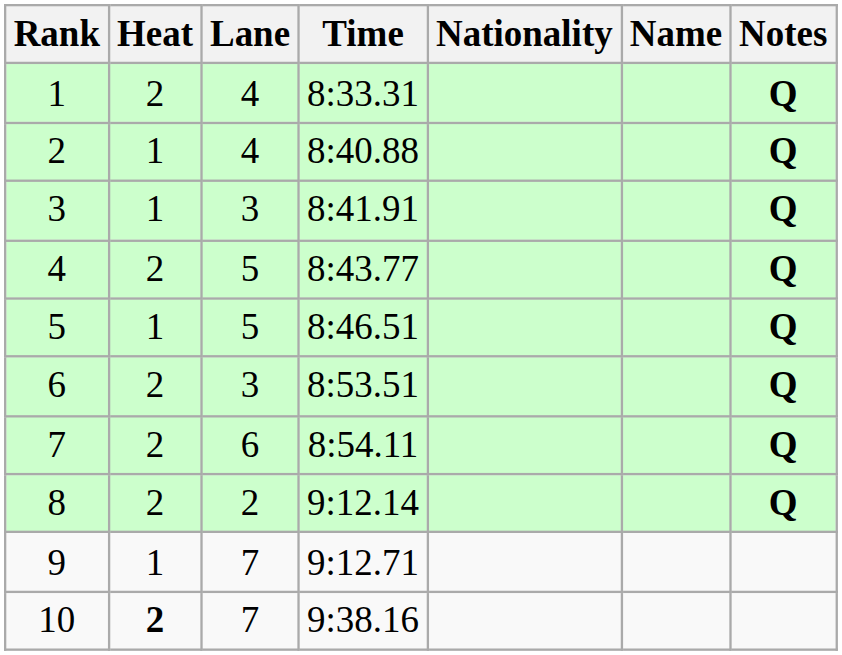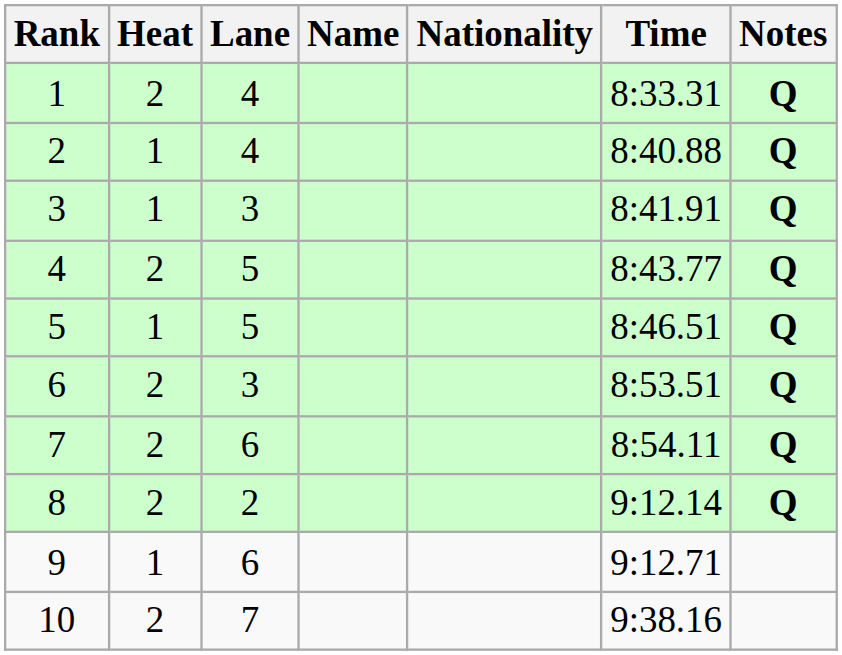columns swapped: Name <-> Time
9 | Lane: 7 -> 6
10 | Heat: bold -> normal
